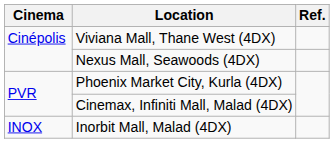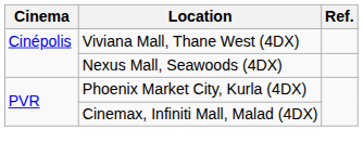- row: INOX | Inorbit Mall, Malad (4DX)
